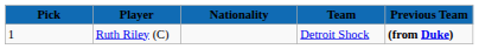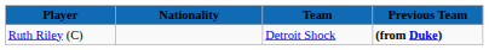- column: Pick | 1
